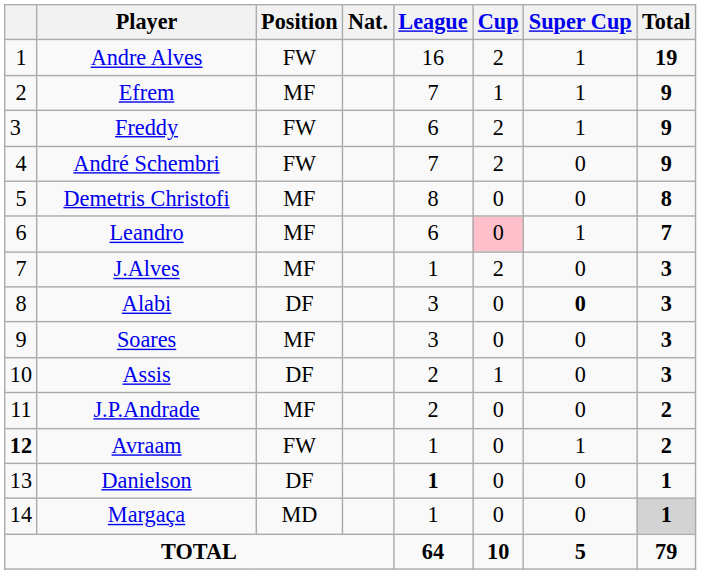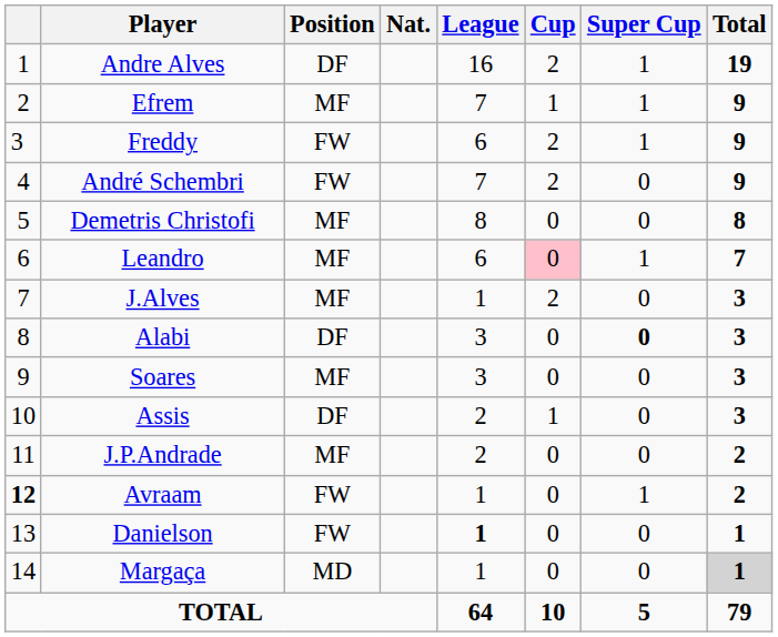Andre Alves | Position: FW -> DF
Danielson | Position: DF -> FW
